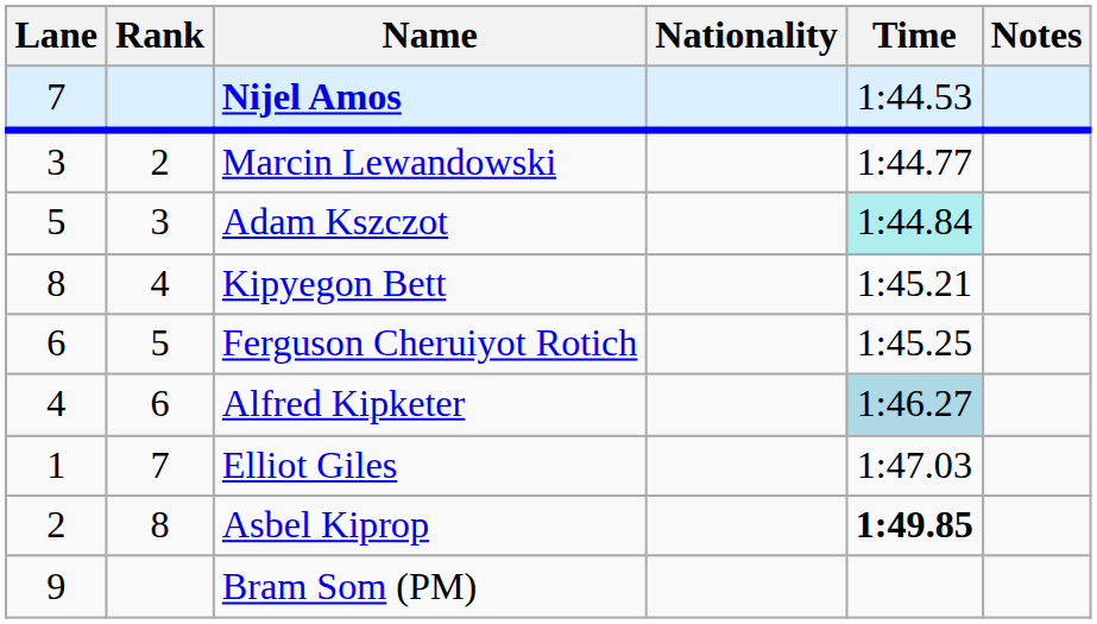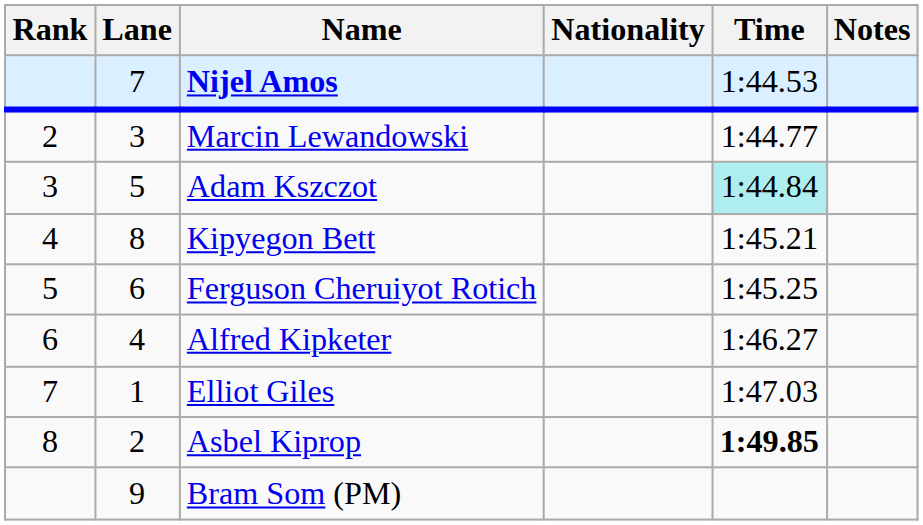columns swapped: Rank <-> Lane
Alfred Kipketer | Time: lightblue background -> no background
